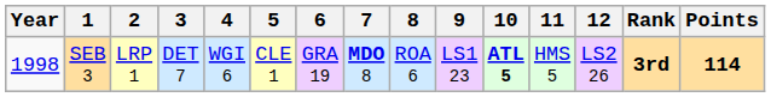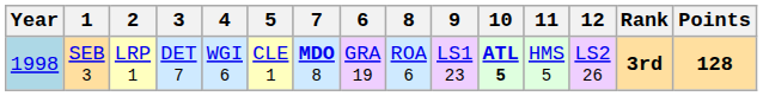columns swapped: 6 <-> 7
SEB 3 | Year: no background -> lightblue background
SEB 3 | Points: 114 -> 128
